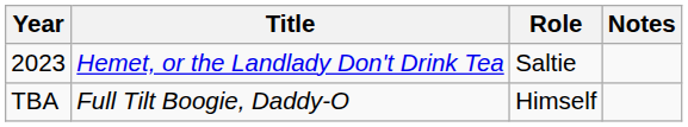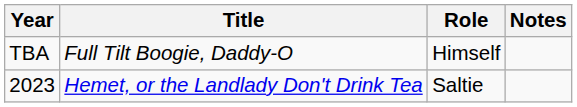rows swapped: 2023 <-> TBA
